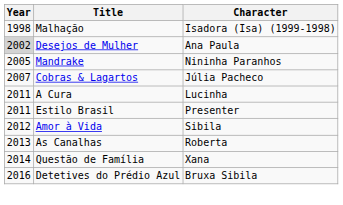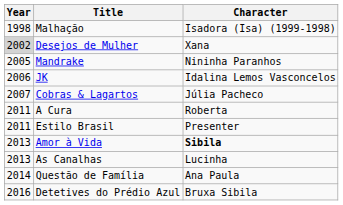Desejos de Mulher | Character: Ana Paula -> Xana
+ row: 2006 | JK | Idalina Lemos Vasconcelos
A Cura | Character: Lucinha -> Roberta
Amor à Vida | Year: 2012 -> 2013
Amor à Vida | Character: normal -> bold
As Canalhas | Character: Roberta -> Lucinha
Questão de Família | Character: Xana -> Ana Paula
